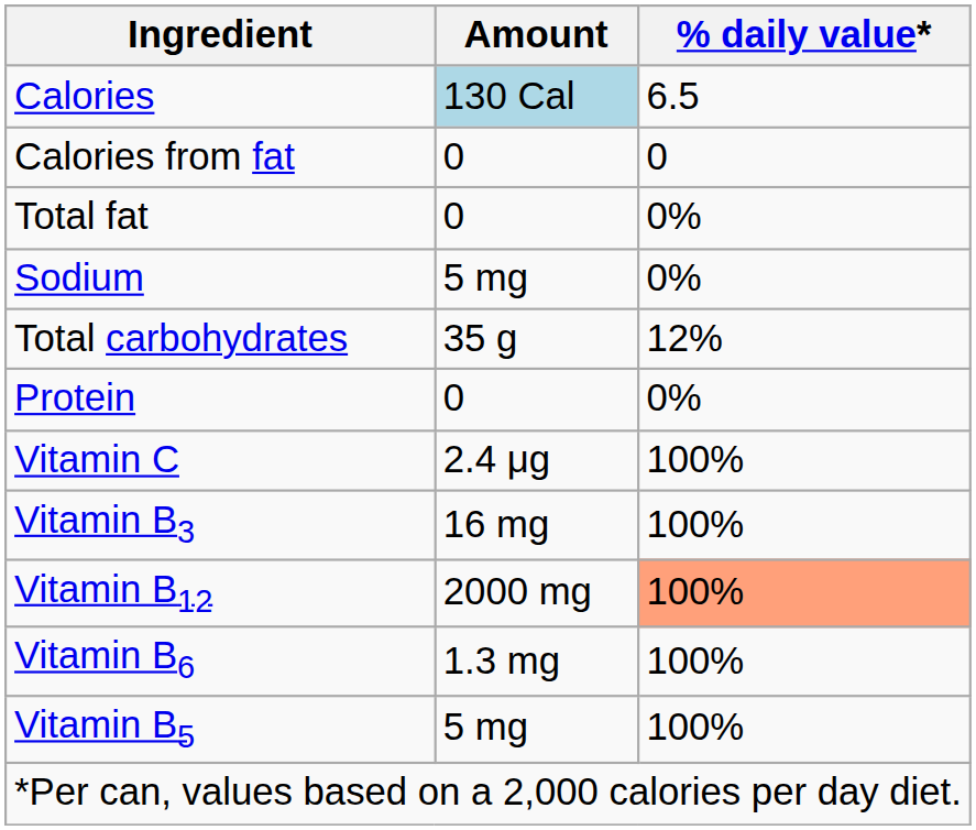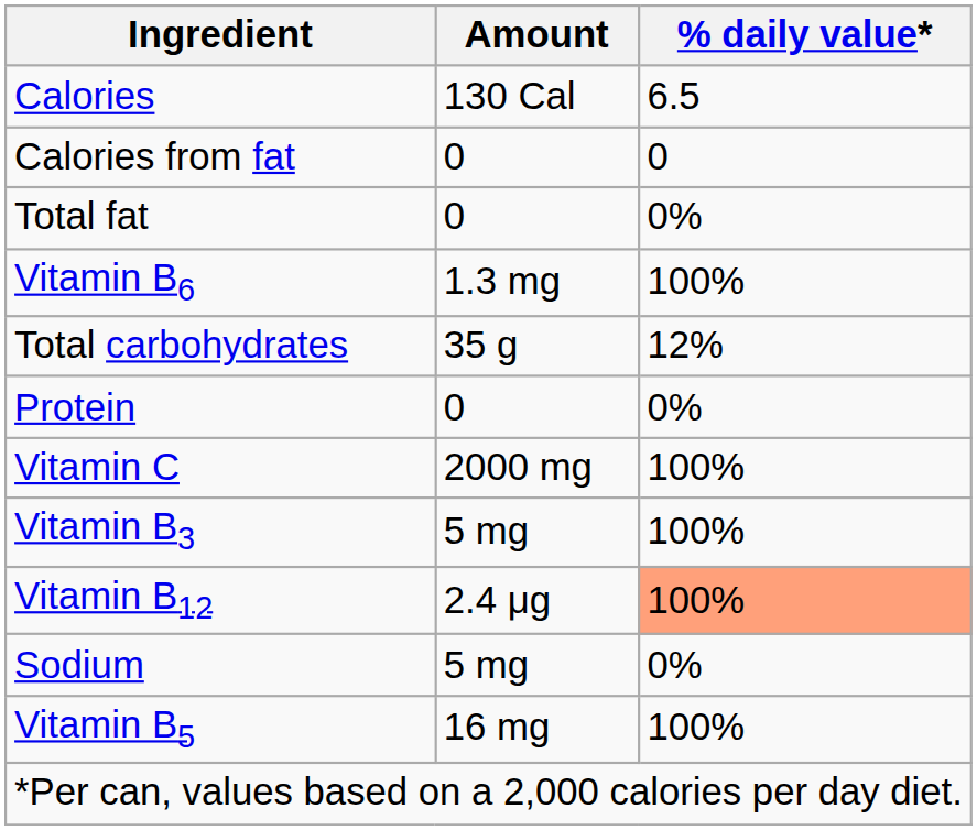Calories | Amount: lightblue background -> no background
rows swapped: Sodium <-> Vitamin B6
Vitamin C | Amount: 2.4 μg -> 2000 mg
Vitamin B3 | Amount: 16 mg -> 5 mg
Vitamin B12 | Amount: 2000 mg -> 2.4 μg
Vitamin B5 | Amount: 5 mg -> 16 mg
